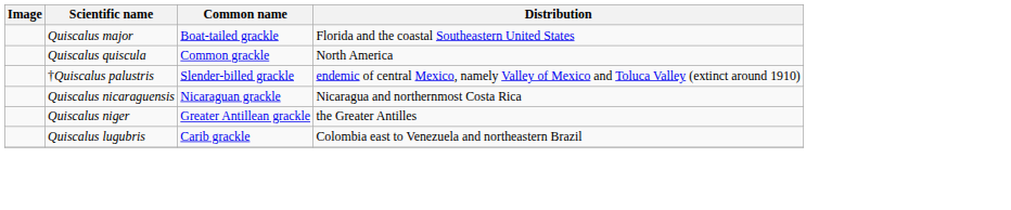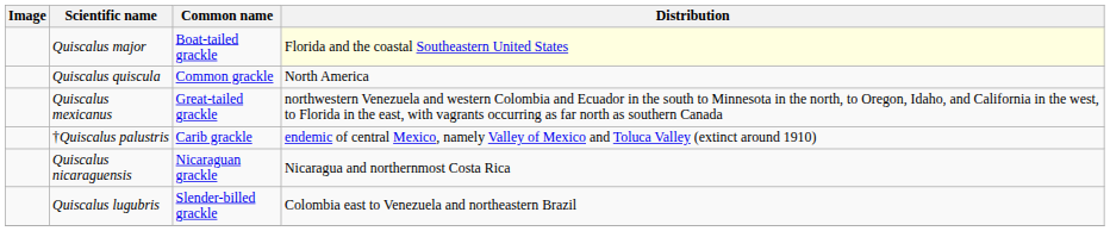Quiscalus major | Distribution: no background -> lightyellow background
+ row: Quiscalus mexicanus | Great-tailed grackle | northwestern Venezuela and western Colombia and Ecuador in the south to Minnesota in the north, to Oregon, Idaho, and California in the west, to Florida in the east, with vagrants occurring as far north as southern Canada
†Quiscalus palustris | Common name: Slender-billed grackle -> Carib grackle
- row: Quiscalus niger | Greater Antillean grackle | the Greater Antilles
Quiscalus lugubris | Common name: Carib grackle -> Slender-billed grackle
